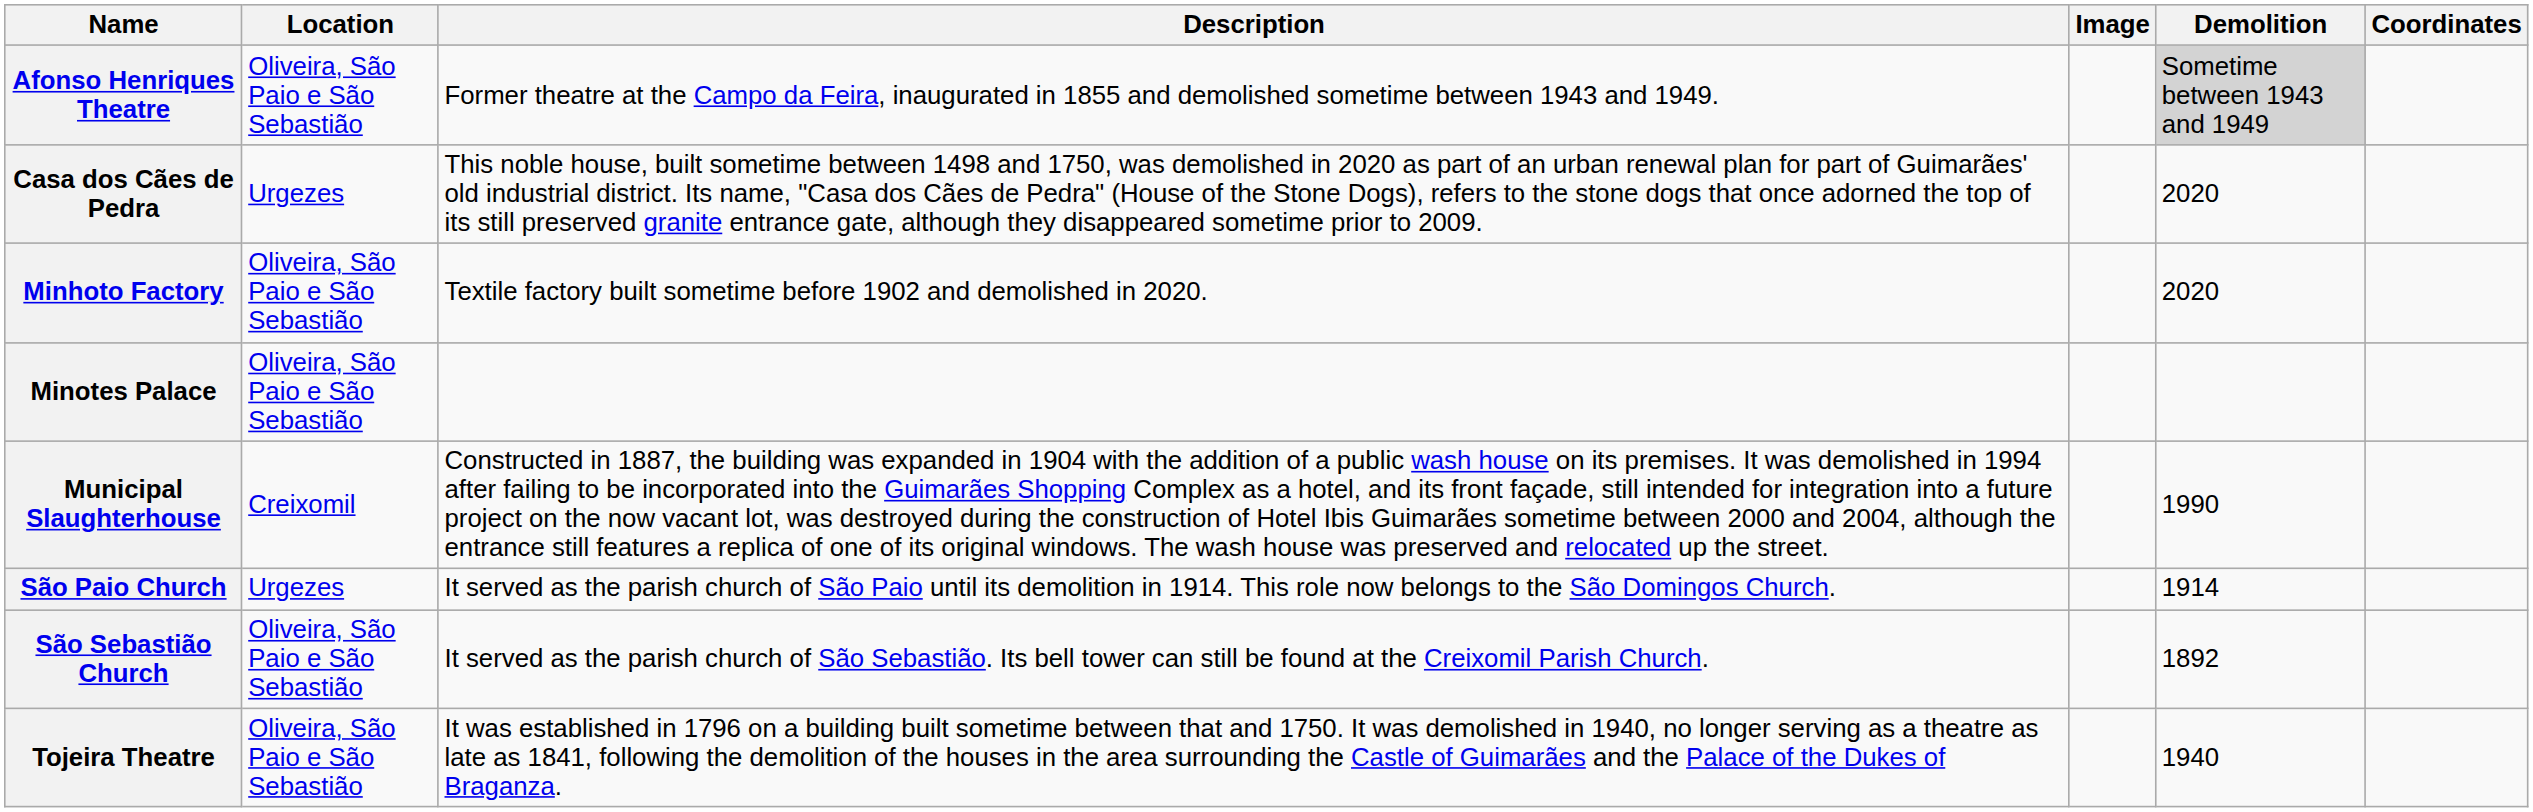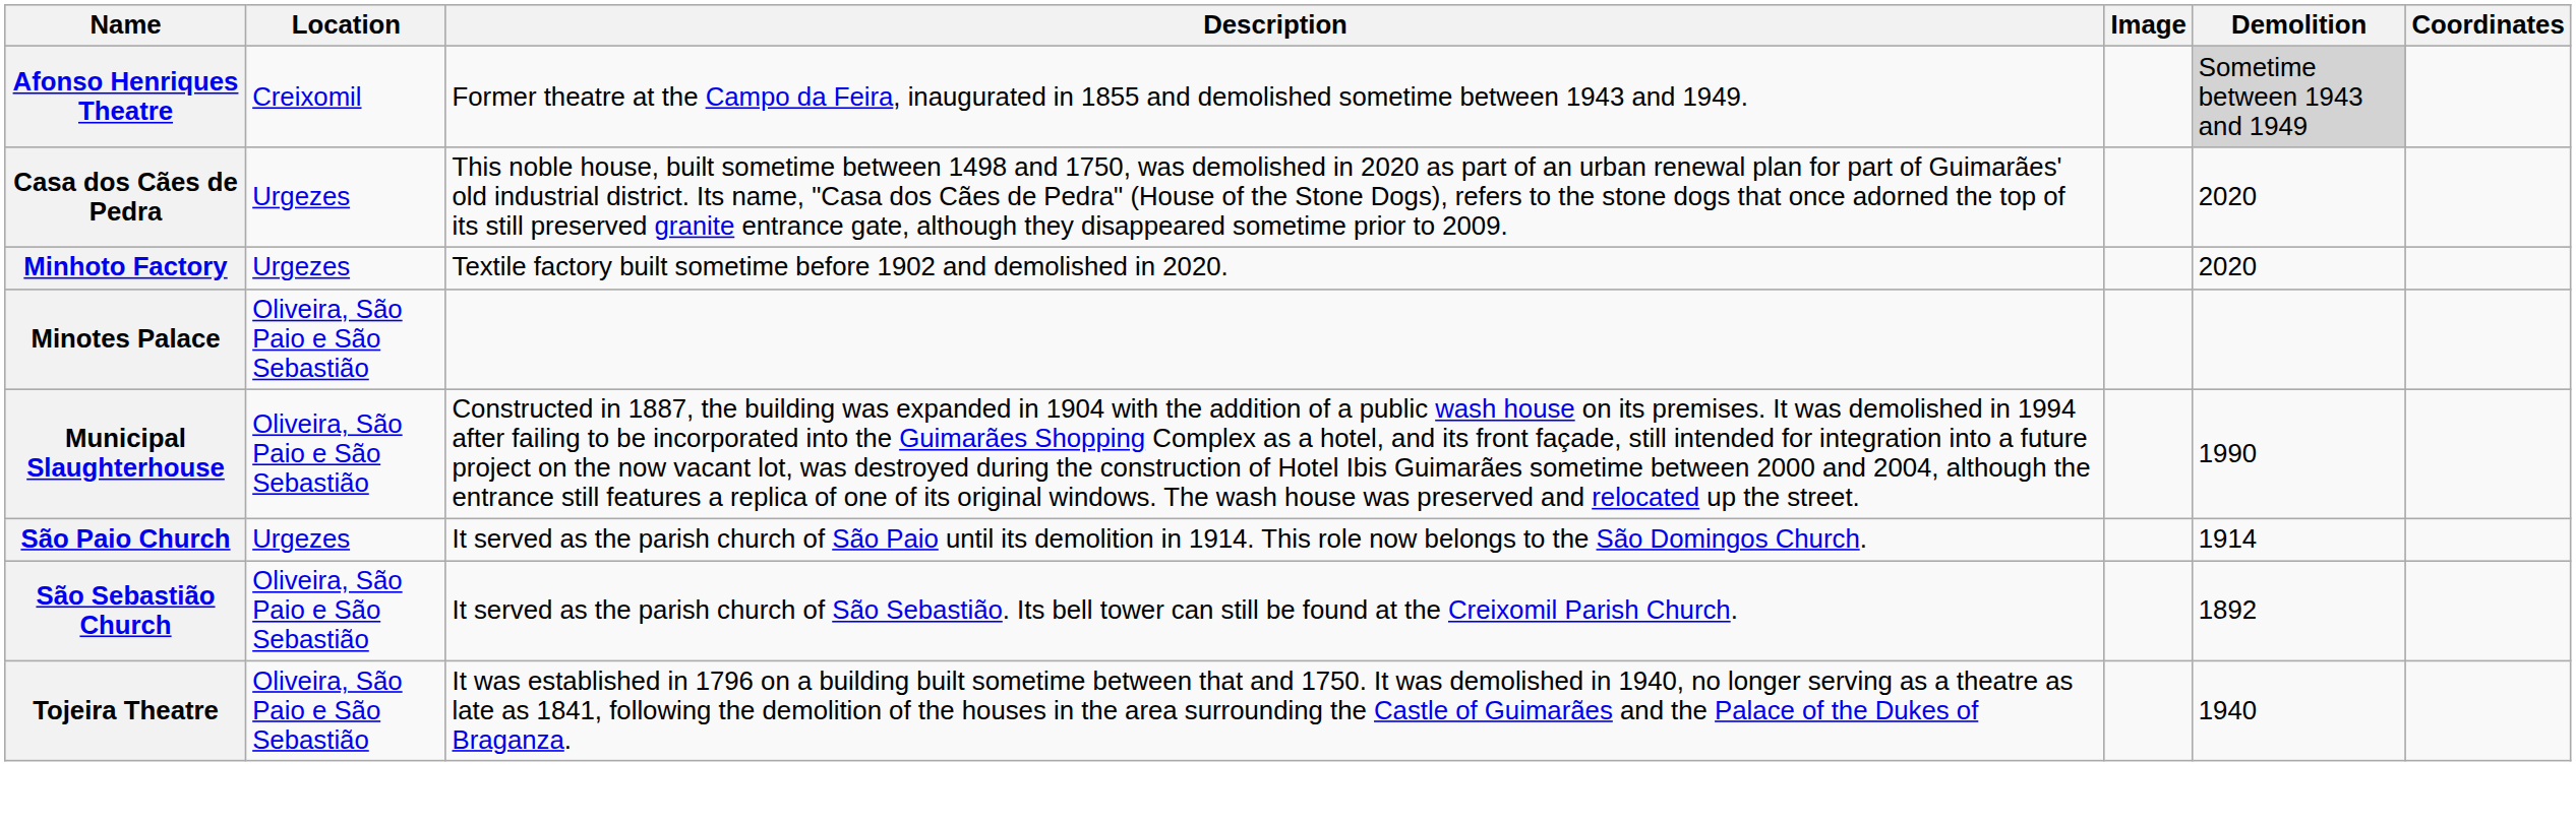Afonso Henriques Theatre | Location: Oliveira, São Paio e São Sebastião -> Creixomil
Minhoto Factory | Location: Oliveira, São Paio e São Sebastião -> Urgezes
Municipal Slaughterhouse | Location: Creixomil -> Oliveira, São Paio e São Sebastião
